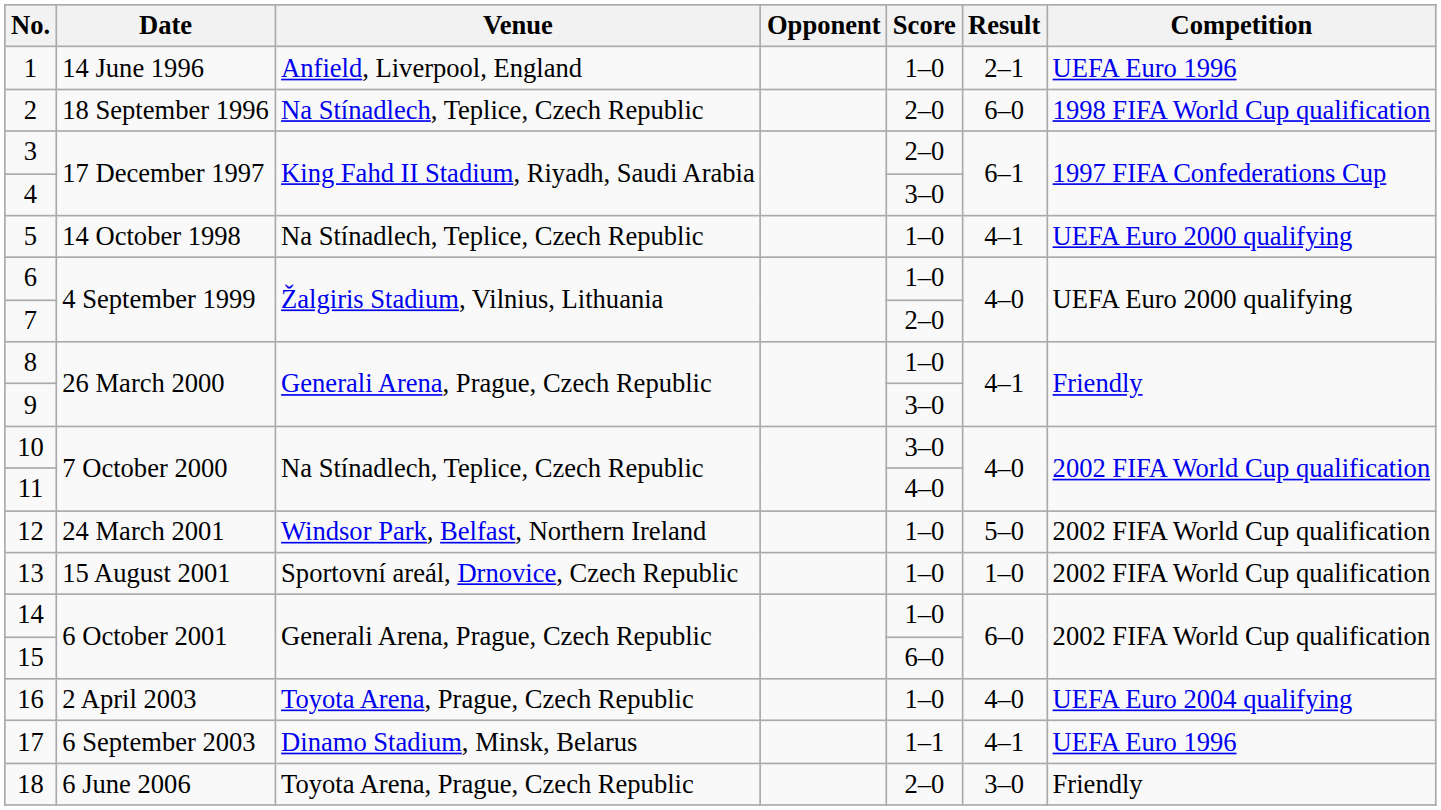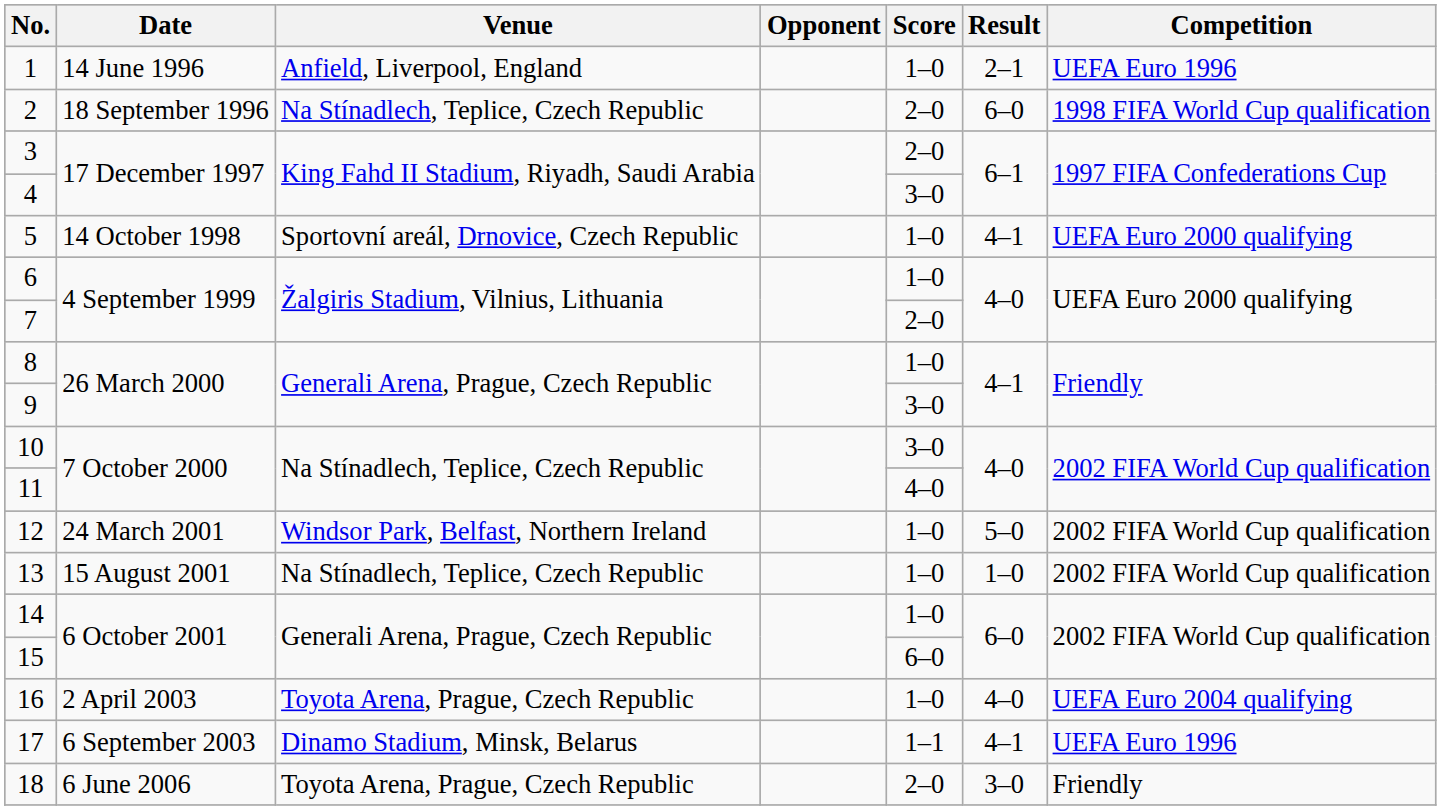5 | Venue: Na Stínadlech, Teplice, Czech Republic -> Sportovní areál, Drnovice, Czech Republic
13 | Venue: Sportovní areál, Drnovice, Czech Republic -> Na Stínadlech, Teplice, Czech Republic
